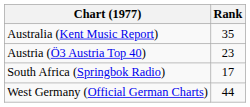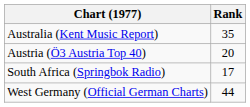Austria (Ö3 Austria Top 40) | Rank: 23 -> 20
